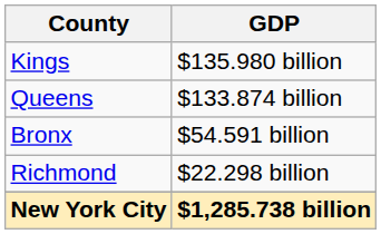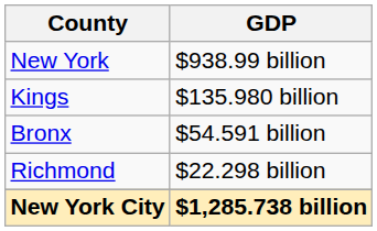+ row: New York | $938.99 billion
- row: Queens | $133.874 billion
